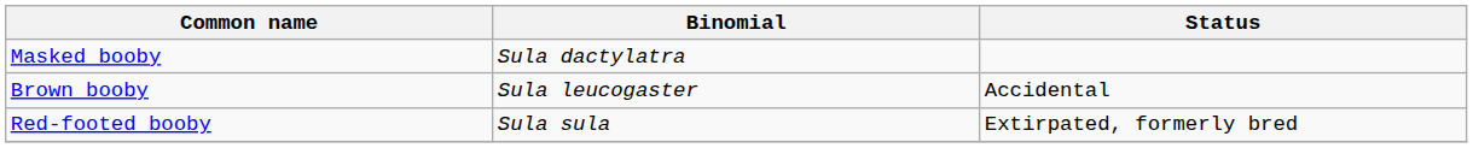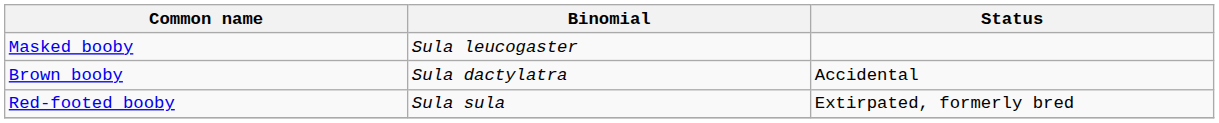Masked booby | Binomial: Sula dactylatra -> Sula leucogaster
Brown booby | Binomial: Sula leucogaster -> Sula dactylatra
